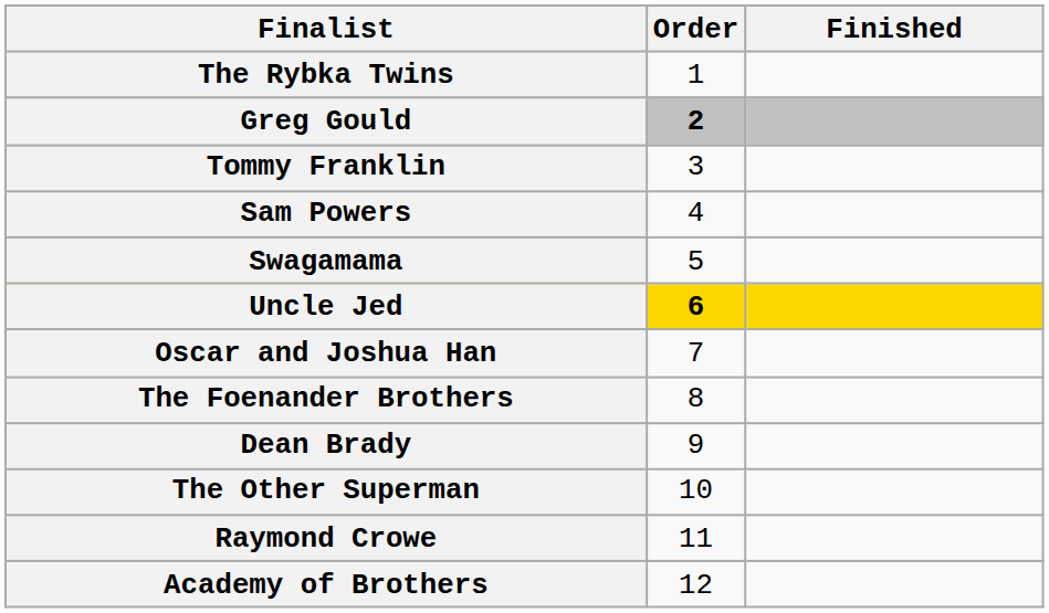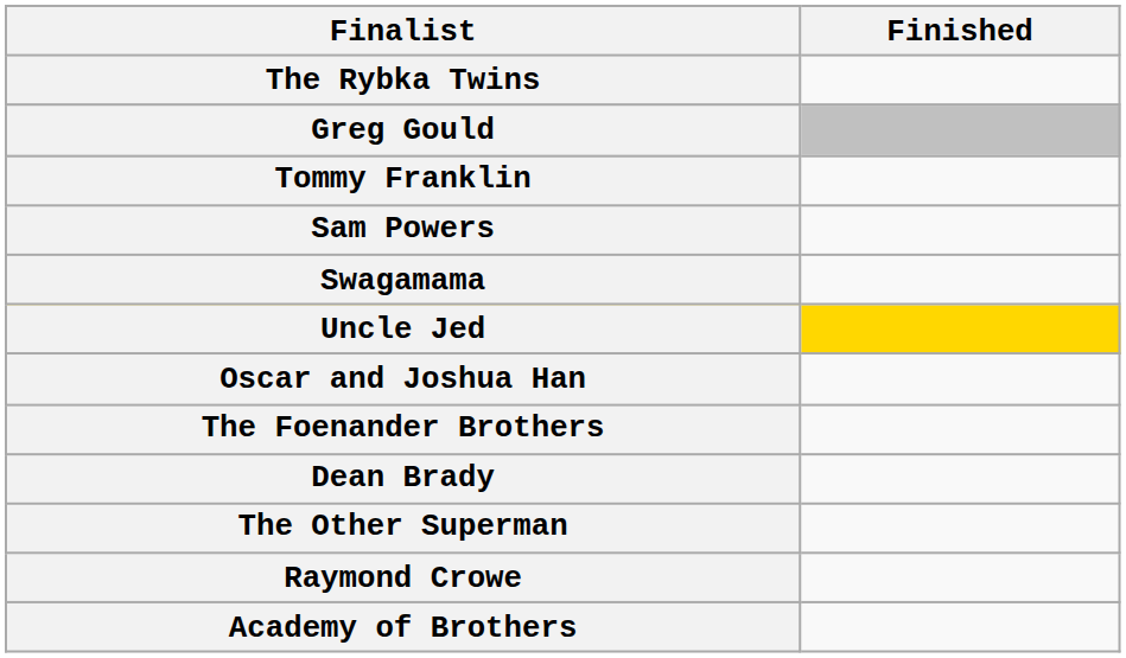- column: Order | 1 | 2 | 3 | 4 | 5 | 6 | 7 | 8 | 9 | 10 | 11 | 12
